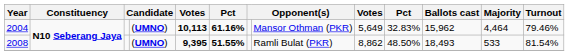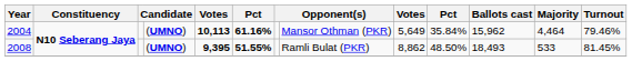2004 | column 10: 32.83% -> 35.84%
2008 | Turnout: 81.54% -> 81.45%
